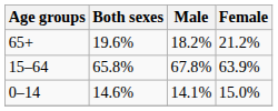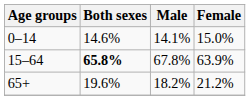rows swapped: 0–14 <-> 65+
15–64 | Both sexes: normal -> bold
